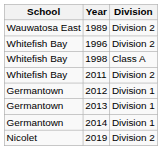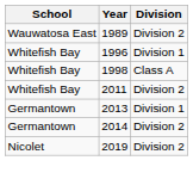1996 | Division: Division 2 -> Division 1
- row: Germantown | 2012 | Division 1
2014 | Division: Division 1 -> Division 2
